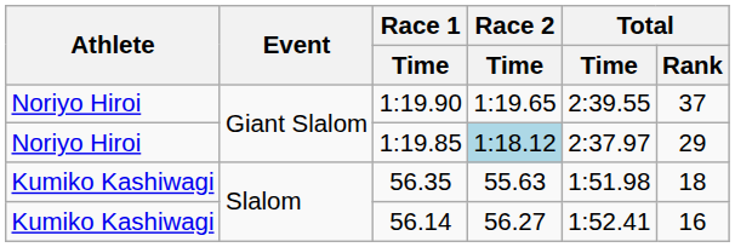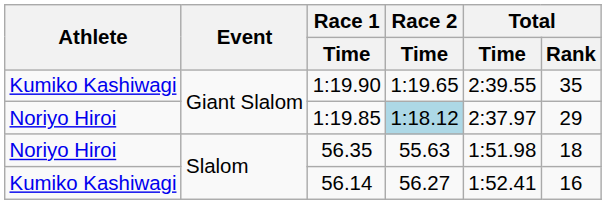1:19.90 | Athlete: Noriyo Hiroi -> Kumiko Kashiwagi
1:19.90 | Total / Rank: 37 -> 35
56.35 | Athlete: Kumiko Kashiwagi -> Noriyo Hiroi
